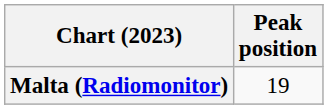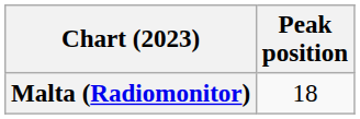Malta (Radiomonitor) | Peak position: 19 -> 18
